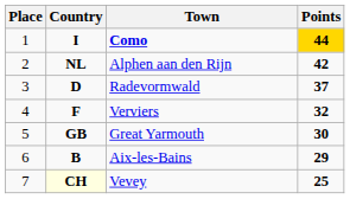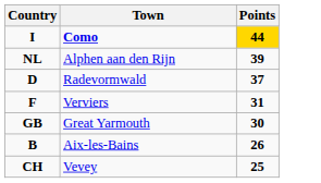- column: Place | 1 | 2 | 3 | 4 | 5 | 6 | 7
Alphen aan den Rijn | Points: 42 -> 39
Verviers | Points: 32 -> 31
Aix-les-Bains | Points: 29 -> 26
Vevey | Country: lightyellow background -> no background
